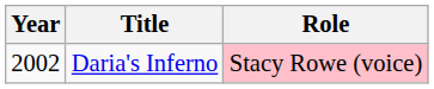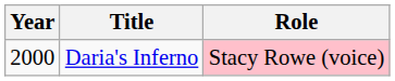Daria's Inferno | Year: 2002 -> 2000
